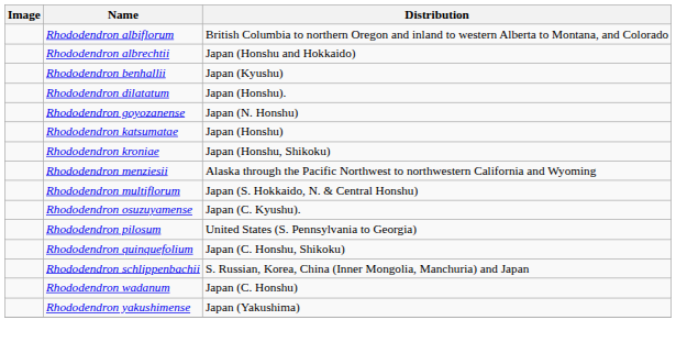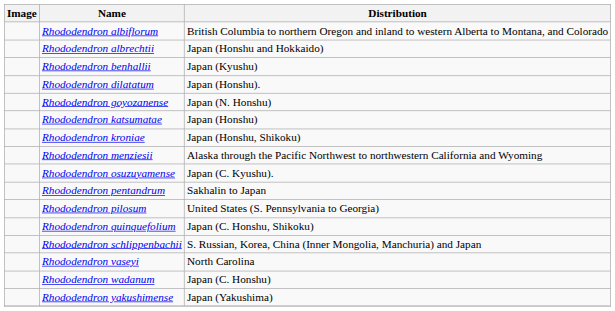- row: Rhododendron multiflorum | Japan (S. Hokkaido, N. & Central Honshu)
+ row: Rhododendron pentandrum | Sakhalin to Japan
+ row: Rhododendron vaseyi | North Carolina
